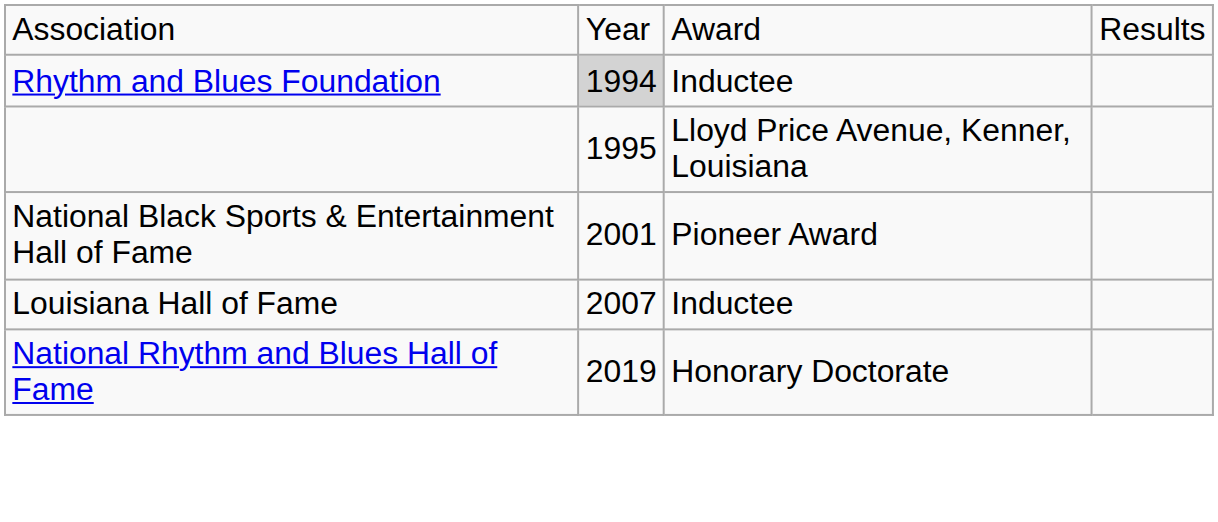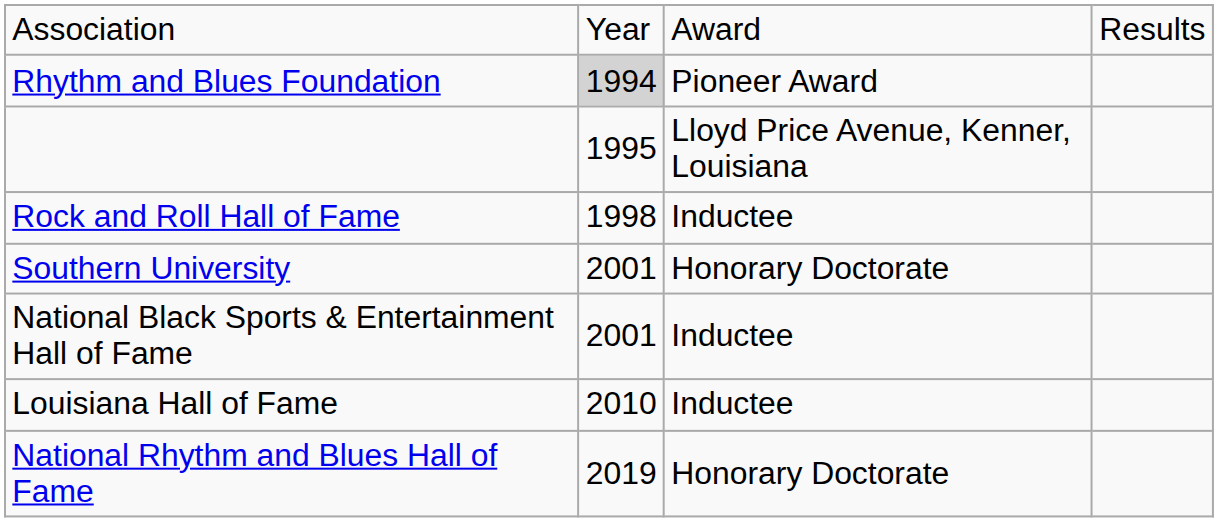Rhythm and Blues Foundation | column 3: Inductee -> Pioneer Award
+ row: Rock and Roll Hall of Fame | 1998 | Inductee
+ row: Southern University | 2001 | Honorary Doctorate
National Black Sports & Entertainment Hall of Fame | column 3: Pioneer Award -> Inductee
Louisiana Hall of Fame | column 2: 2007 -> 2010
